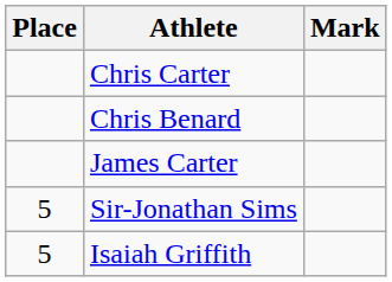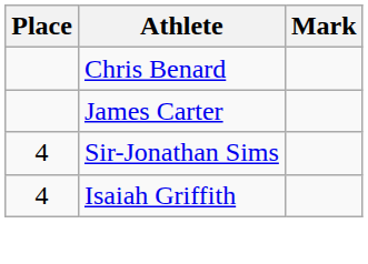- row: Chris Carter
Sir-Jonathan Sims | Place: 5 -> 4
Isaiah Griffith | Place: 5 -> 4
